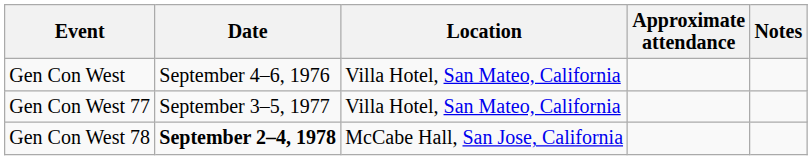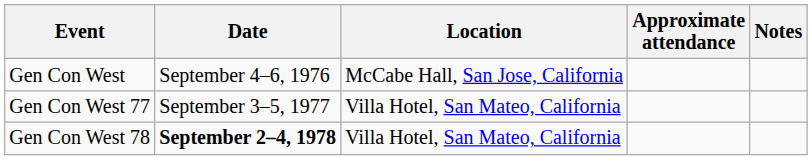Gen Con West | Location: Villa Hotel, San Mateo, California -> McCabe Hall, San Jose, California
Gen Con West 78 | Location: McCabe Hall, San Jose, California -> Villa Hotel, San Mateo, California
